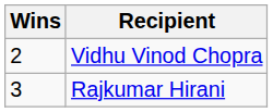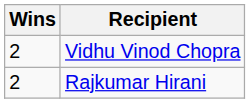Rajkumar Hirani | Wins: 3 -> 2
